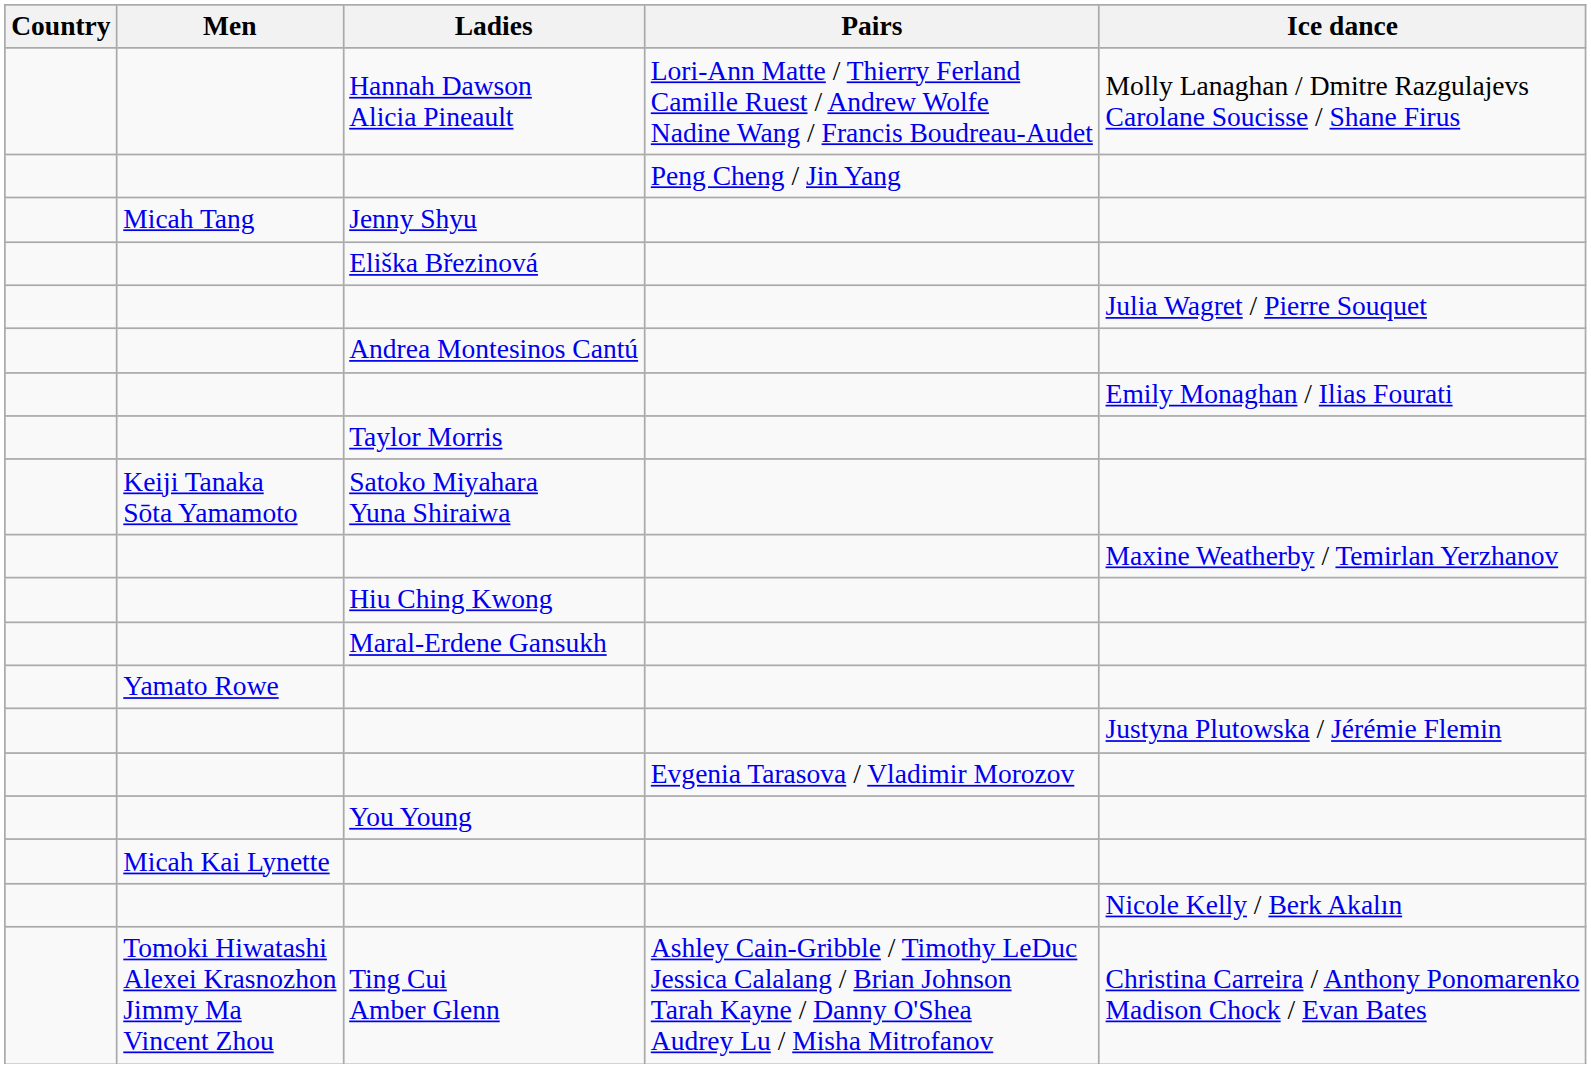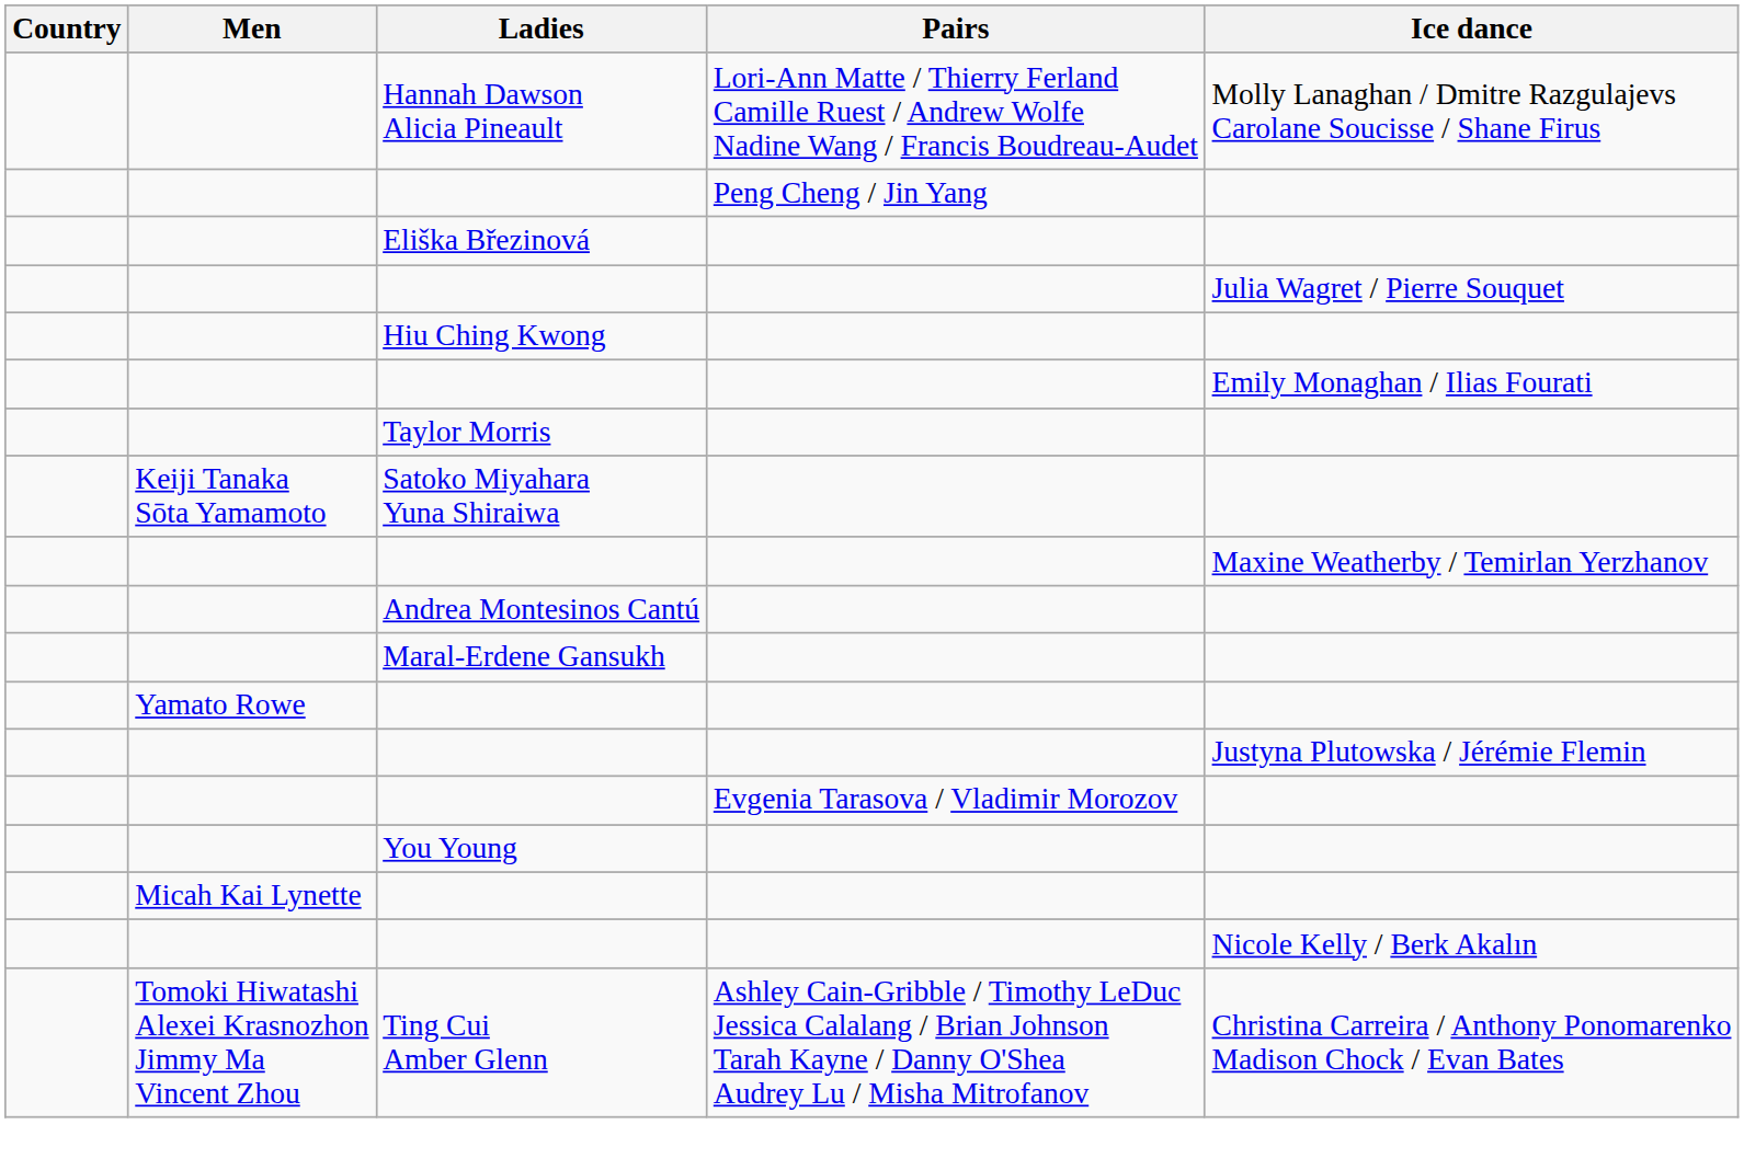- row: Micah Tang | Jenny Shyu
rows swapped: Hiu Ching Kwong <-> Andrea Montesinos Cantú
